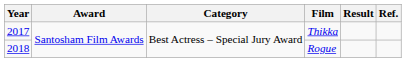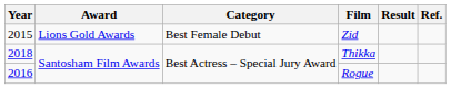+ row: 2015 | Lions Gold Awards | Best Female Debut | Zid
Thikka | Year: 2017 -> 2018
Rogue | Year: 2018 -> 2016
